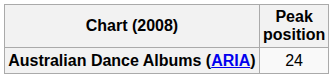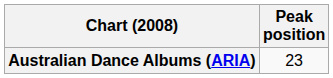Australian Dance Albums (ARIA) | Peak position: 24 -> 23
